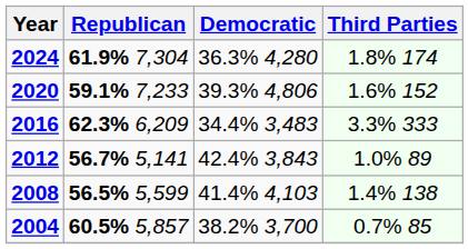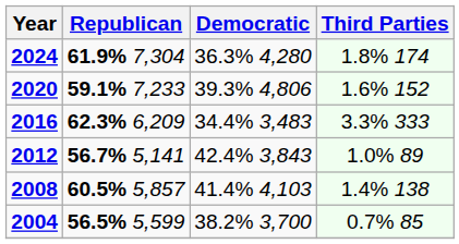2008 | Republican: 56.5% 5,599 -> 60.5% 5,857
2004 | Republican: 60.5% 5,857 -> 56.5% 5,599
